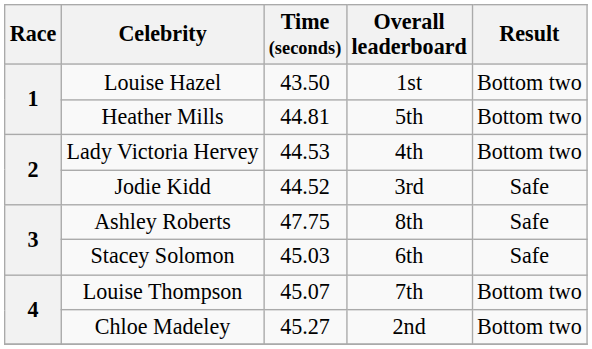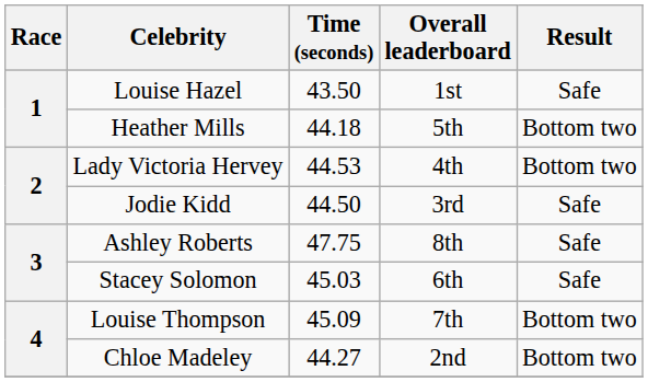Louise Hazel | Result: Bottom two -> Safe
Heather Mills | Time (seconds): 44.81 -> 44.18
Jodie Kidd | Time (seconds): 44.52 -> 44.50
Louise Thompson | Time (seconds): 45.07 -> 45.09
Chloe Madeley | Time (seconds): 45.27 -> 44.27
